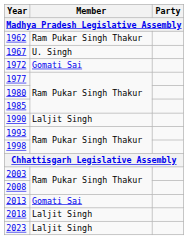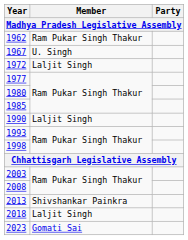1972 | Member: Gomati Sai -> Laljit Singh
2013 | Member: Gomati Sai -> Shivshankar Painkra
2023 | Member: Laljit Singh -> Gomati Sai
